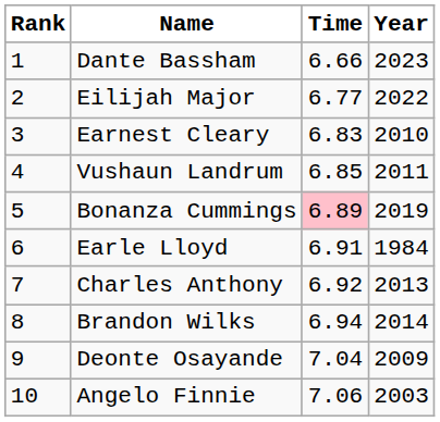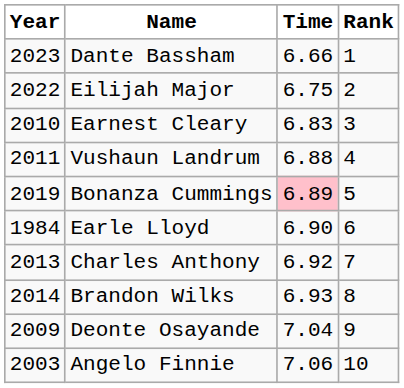columns swapped: Rank <-> Year
Eilijah Major | Time: 6.77 -> 6.75
Vushaun Landrum | Time: 6.85 -> 6.88
Earle Lloyd | Time: 6.91 -> 6.90
Brandon Wilks | Time: 6.94 -> 6.93
